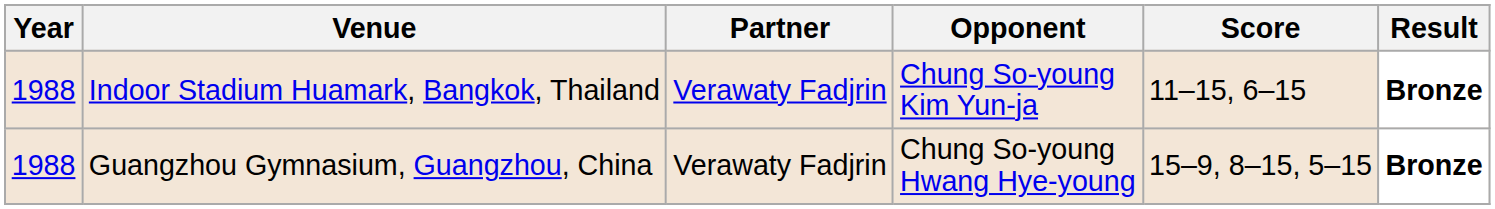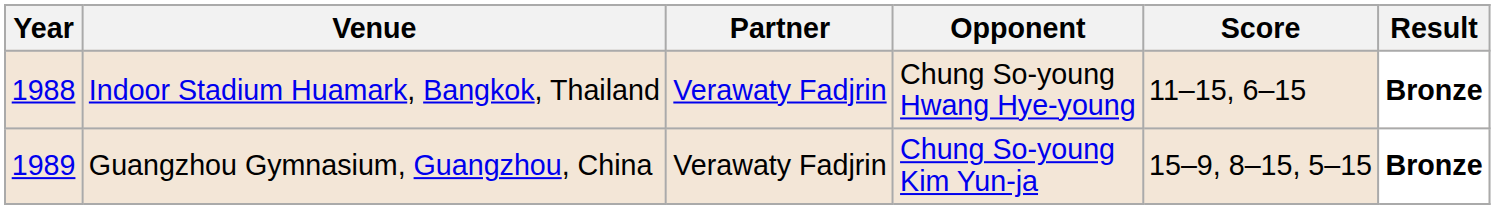Indoor Stadium Huamark, Bangkok, Thailand | Opponent: Chung So-young Kim Yun-ja -> Chung So-young Hwang Hye-young
Guangzhou Gymnasium, Guangzhou, China | Year: 1988 -> 1989
Guangzhou Gymnasium, Guangzhou, China | Opponent: Chung So-young Hwang Hye-young -> Chung So-young Kim Yun-ja
